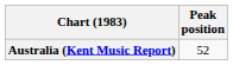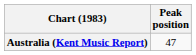Australia (Kent Music Report) | Peak position: 52 -> 47
